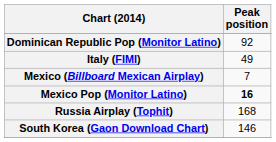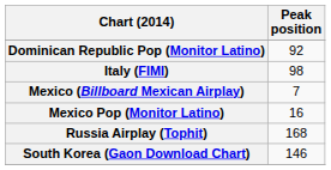Italy (FIMI) | Peak position: 49 -> 98
Mexico Pop (Monitor Latino) | Peak position: bold -> normal
